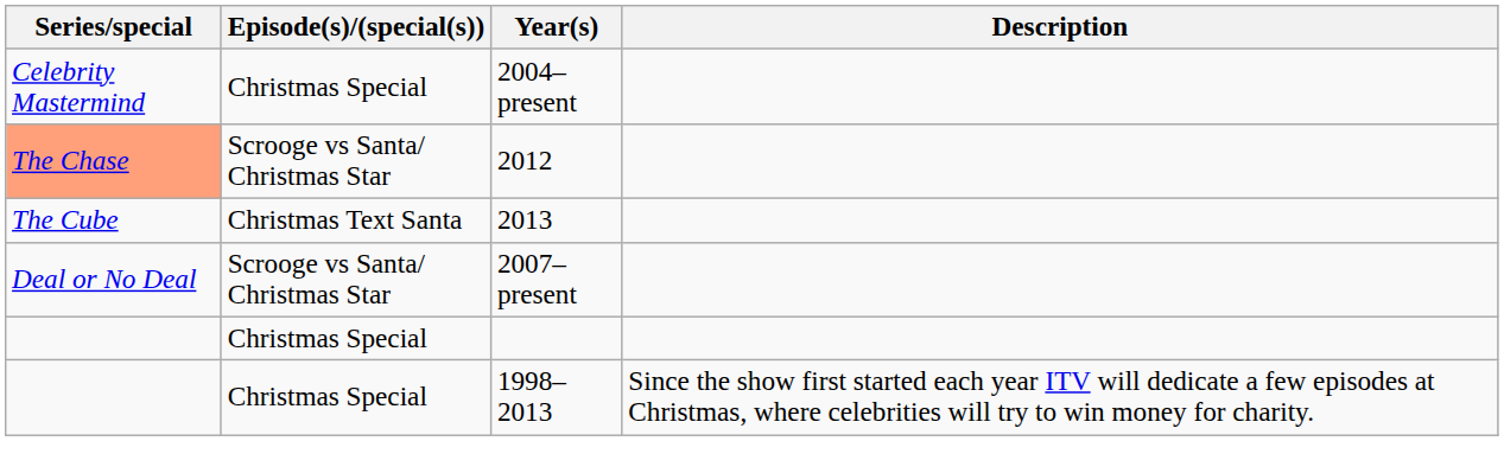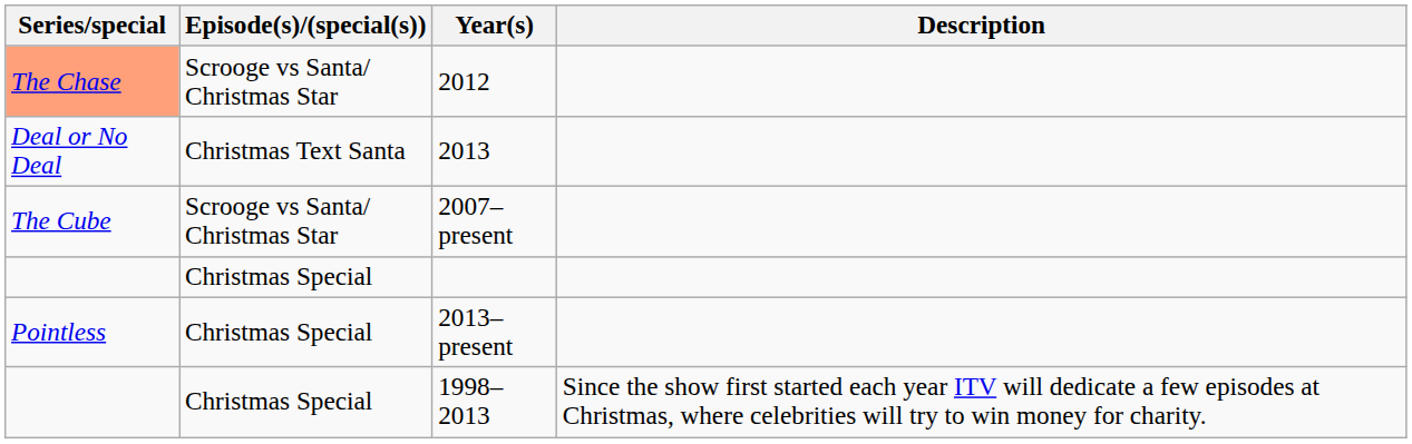- row: Celebrity Mastermind | Christmas Special | 2004–present
2013 | Series/special: The Cube -> Deal or No Deal
2007–present | Series/special: Deal or No Deal -> The Cube
+ row: Pointless | Christmas Special | 2013–present
